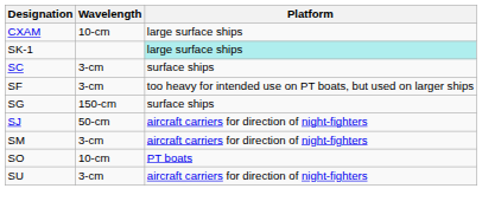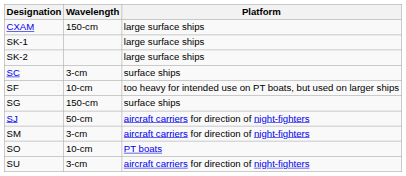CXAM | Wavelength: 10-cm -> 150-cm
SK-1 | Platform: paleturquoise background -> no background
+ row: SK-2 | large surface ships
SF | Wavelength: 3-cm -> 10-cm
